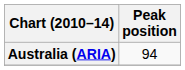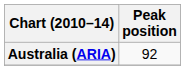Australia (ARIA) | Peak position: 94 -> 92
